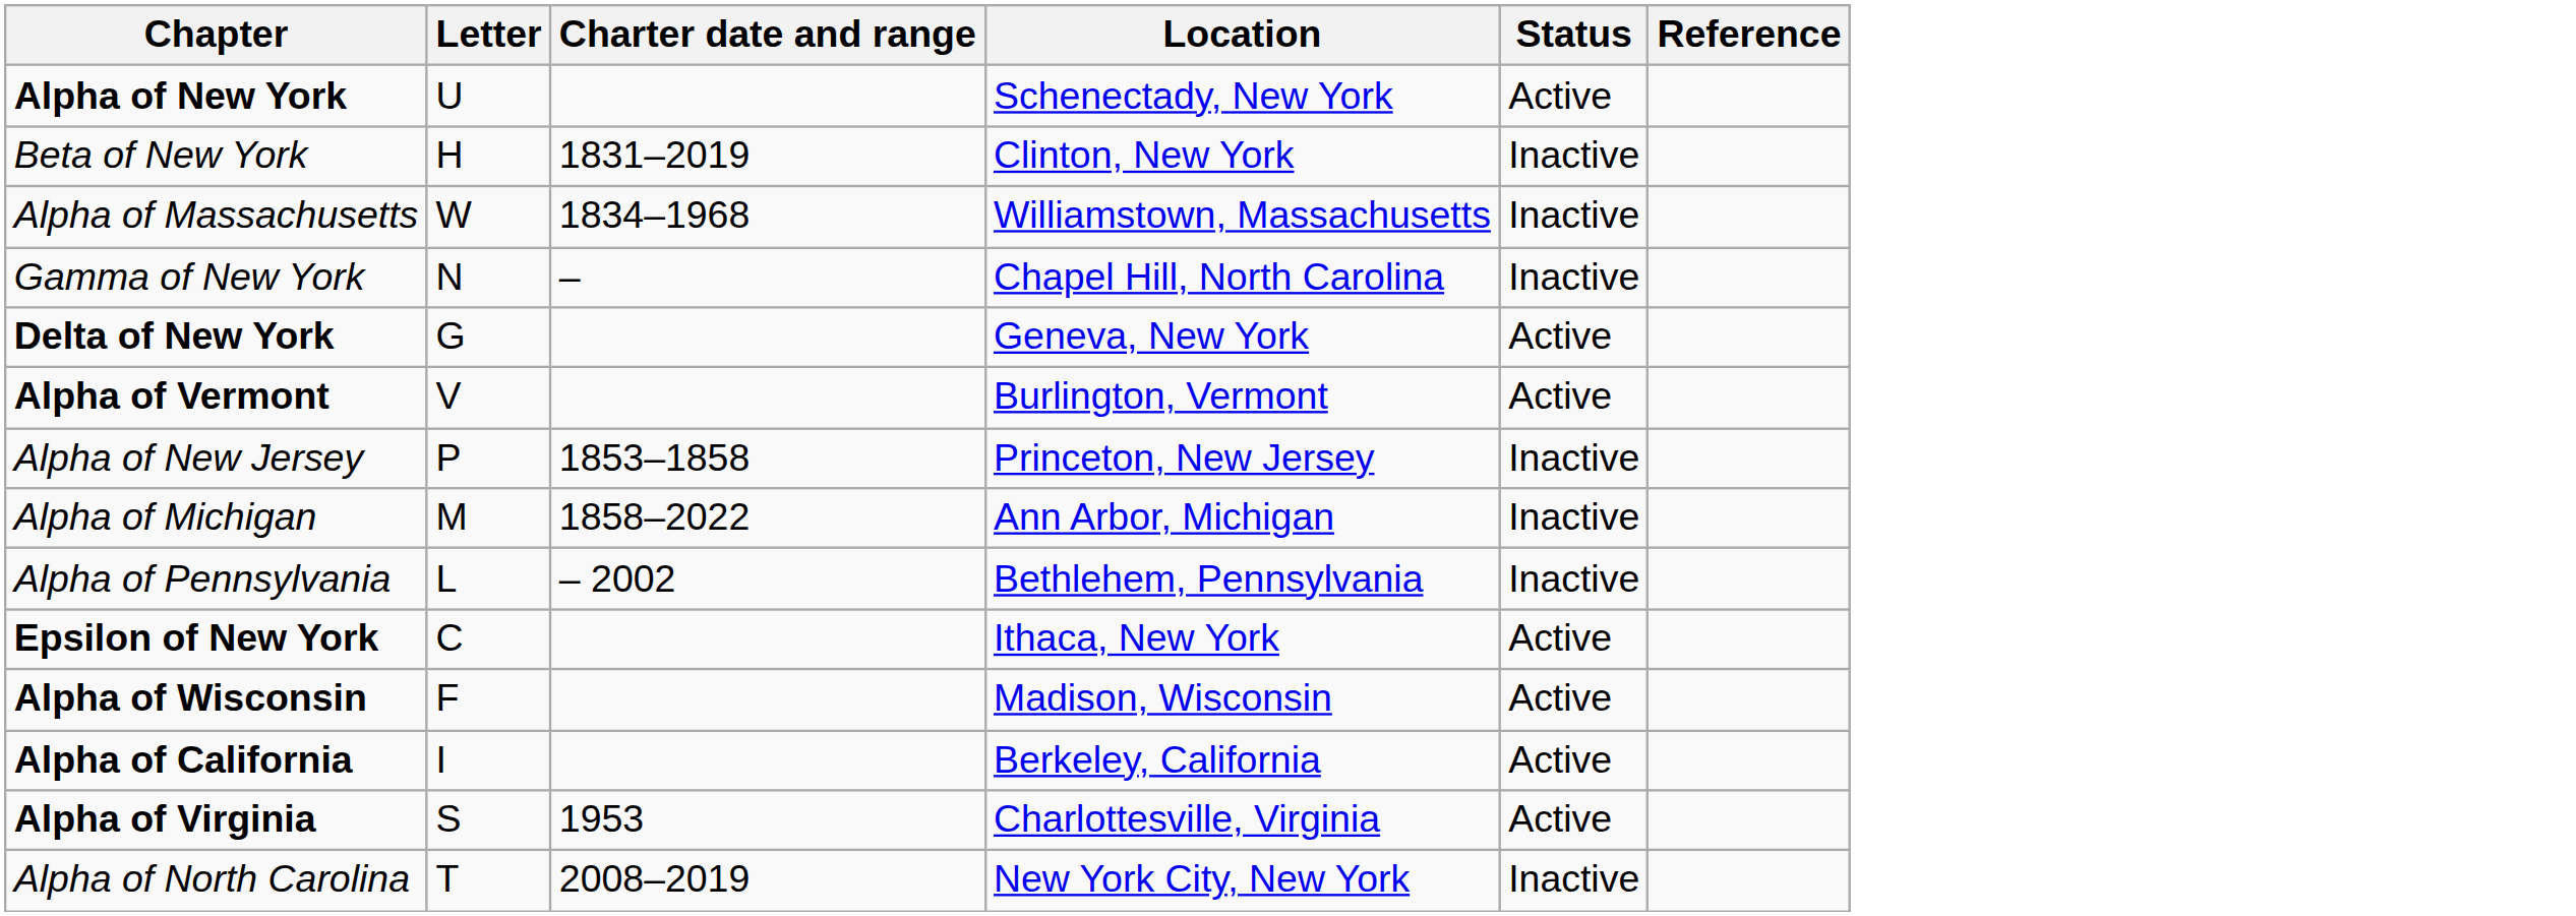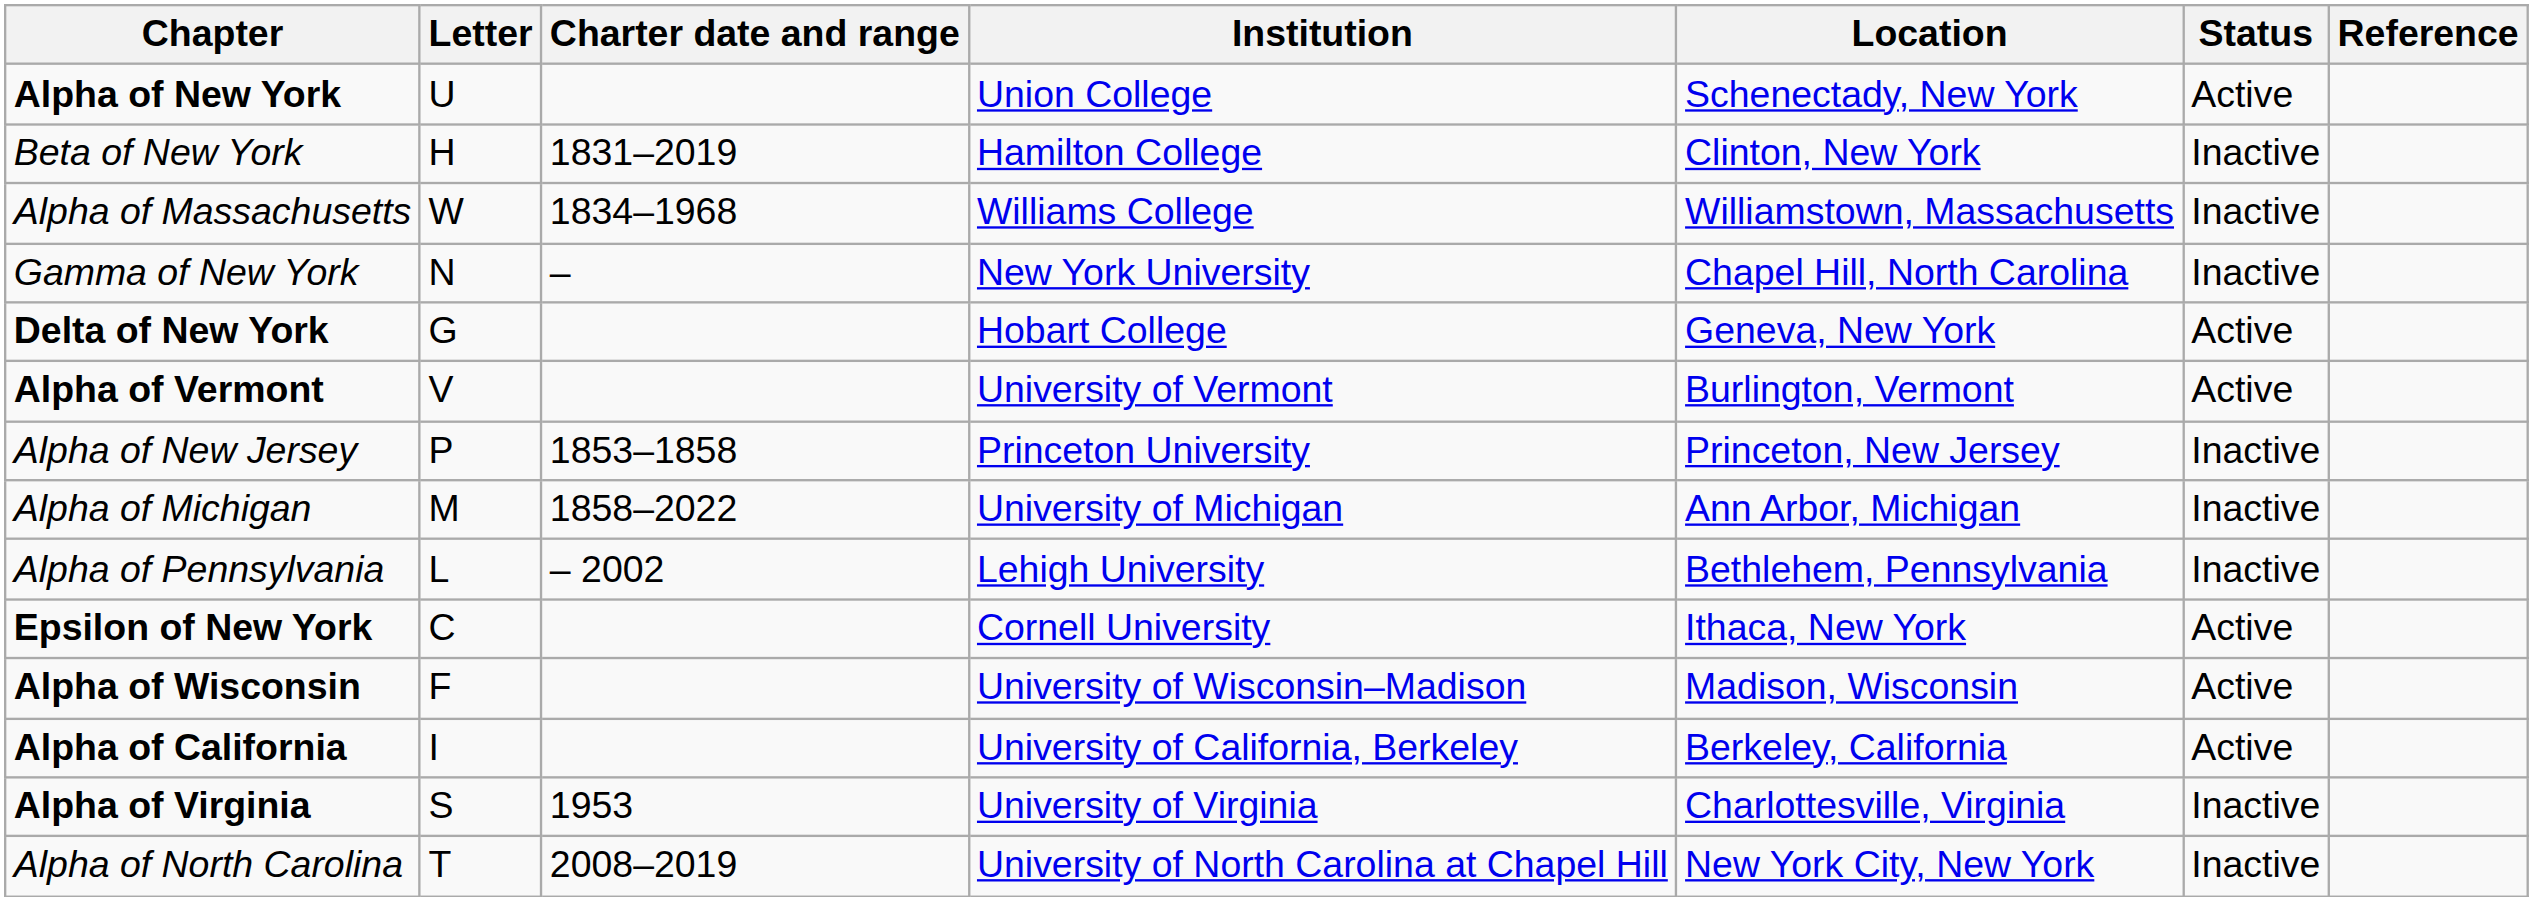+ column: Institution | Union College | Hamilton College | Williams College | New York University | Hobart College | University of Vermont | Princeton University | University of Michigan | Lehigh University | Cornell University | University of Wisconsin–Madison | University of California, Berkeley | University of Virginia | University of North Carolina at Chapel Hill
Alpha of Virginia | Status: Active -> Inactive
